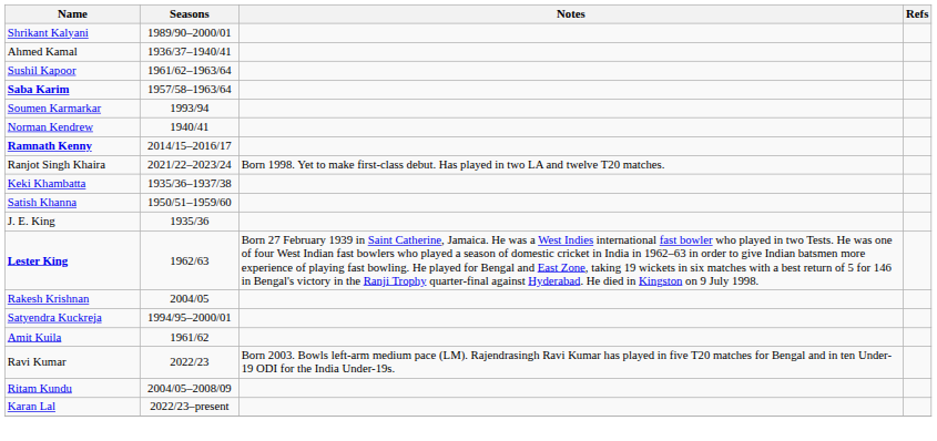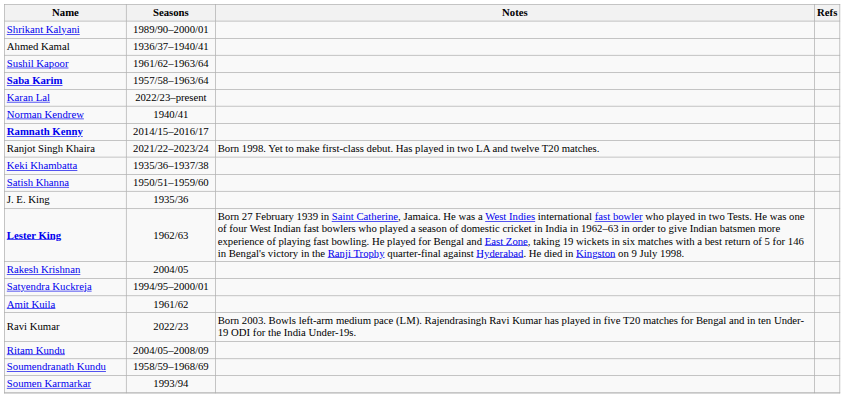rows swapped: Soumen Karmarkar <-> Karan Lal
+ row: Soumendranath Kundu | 1958/59–1968/69
